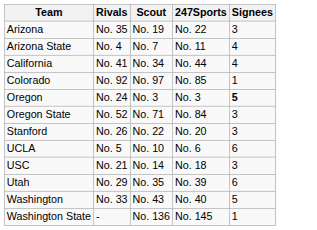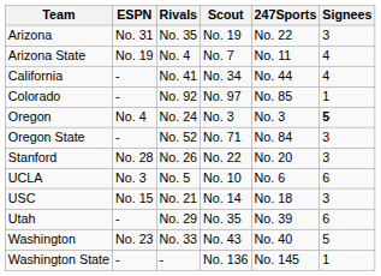+ column: ESPN | No. 31 | No. 19 | - | - | No. 4 | - | No. 28 | No. 3 | No. 15 | - | No. 23 | -
